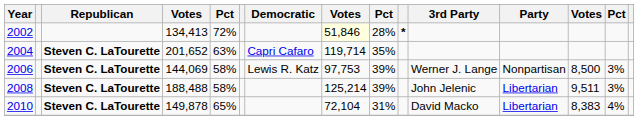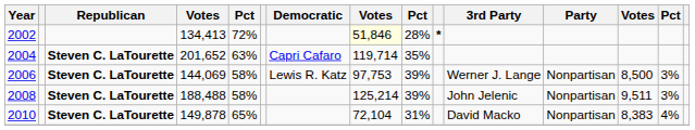2008 | Party: Libertarian -> Nonpartisan
2010 | Party: Libertarian -> Nonpartisan
